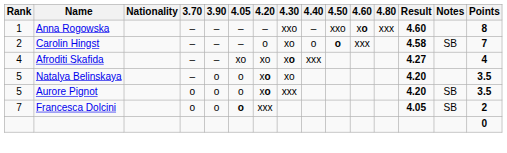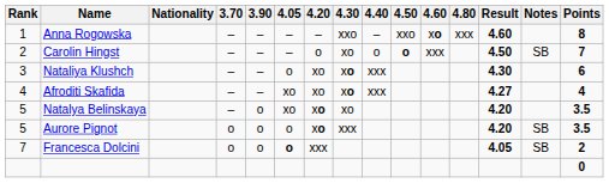Carolin Hingst | Result: 4.58 -> 4.50
+ row: 3 | Nataliya Klushch | – | – | o | xo | xo | xxx | 4.30 | 6
Natalya Belinskaya | 4.05: o -> xo
